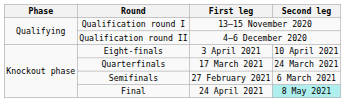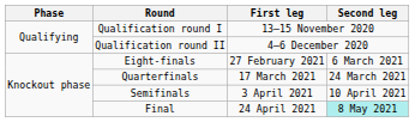Eight-finals | First leg: 3 April 2021 -> 27 February 2021
Eight-finals | Second leg: 10 April 2021 -> 6 March 2021
Semifinals | First leg: 27 February 2021 -> 3 April 2021
Semifinals | Second leg: 6 March 2021 -> 10 April 2021
